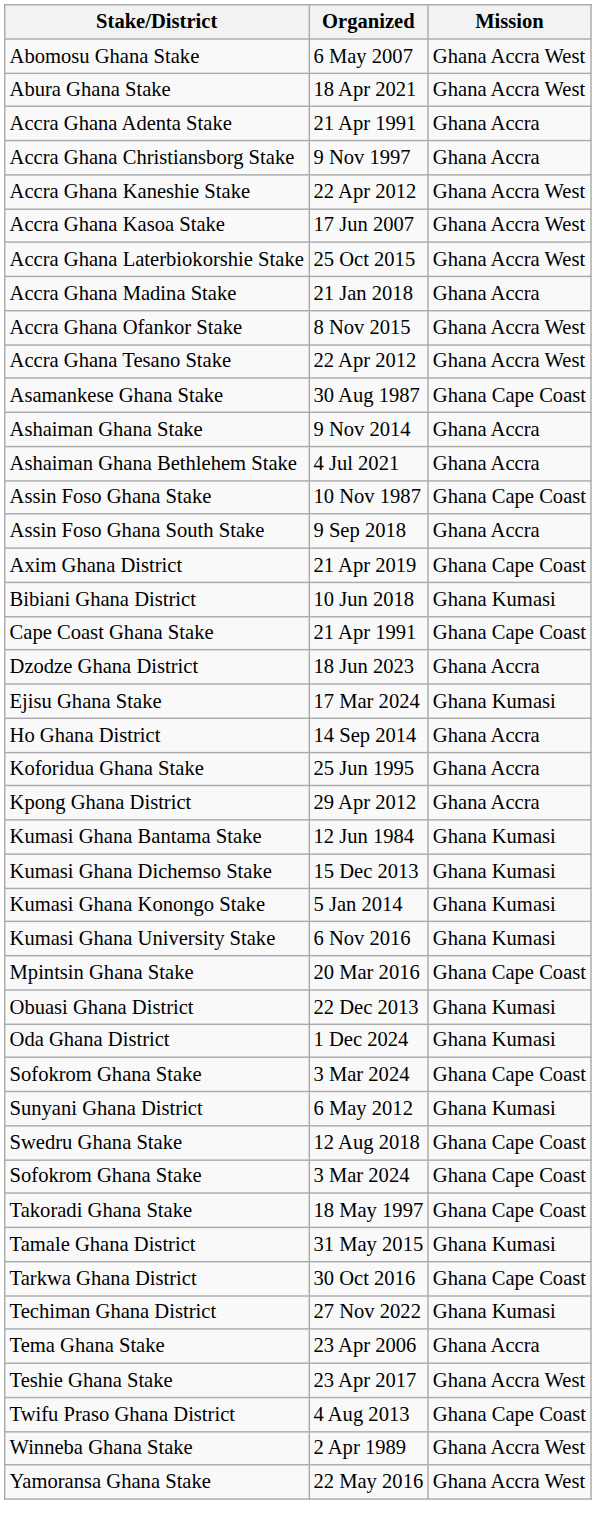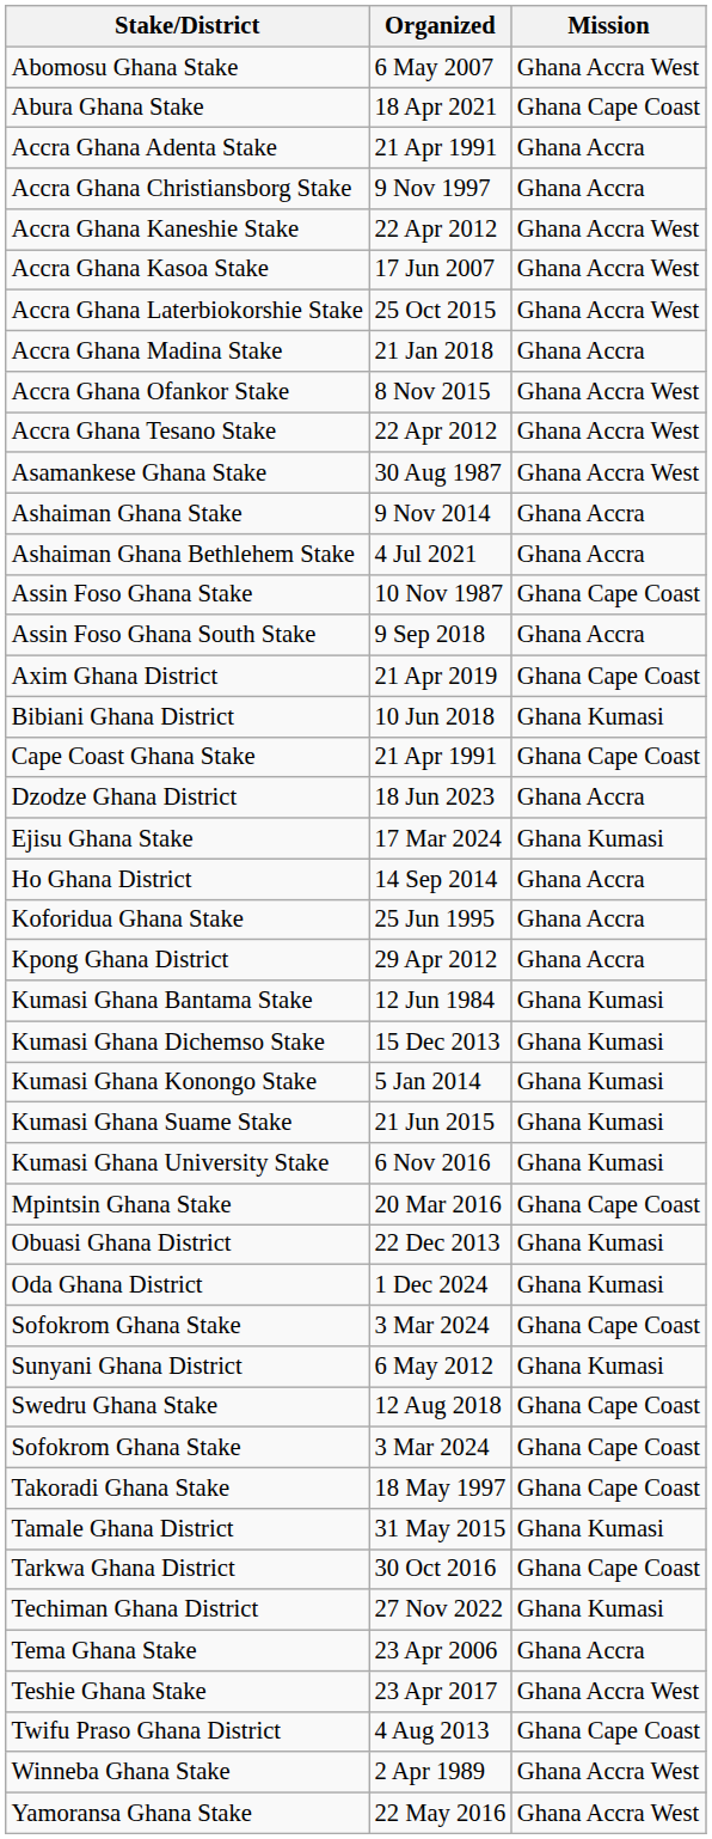Abura Ghana Stake | Mission: Ghana Accra West -> Ghana Cape Coast
Asamankese Ghana Stake | Mission: Ghana Cape Coast -> Ghana Accra West
+ row: Kumasi Ghana Suame Stake | 21 Jun 2015 | Ghana Kumasi
